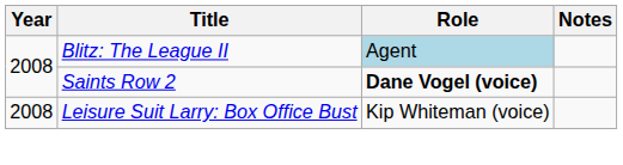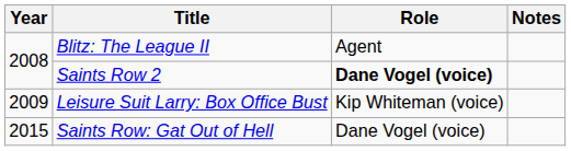Blitz: The League II | Role: lightblue background -> no background
Leisure Suit Larry: Box Office Bust | Year: 2008 -> 2009
+ row: 2015 | Saints Row: Gat Out of Hell | Dane Vogel (voice)
